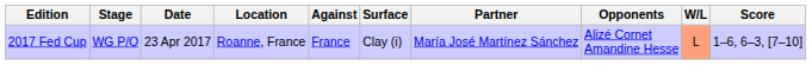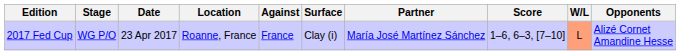columns swapped: Opponents <-> Score
